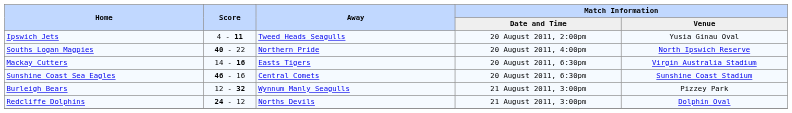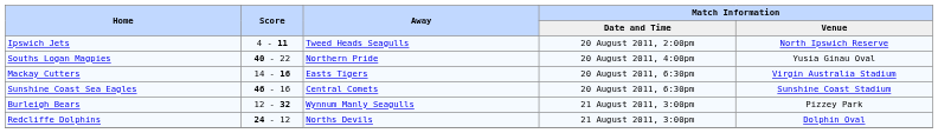Ipswich Jets | Match Information / Venue: Yusia Ginau Oval -> North Ipswich Reserve
Souths Logan Magpies | Match Information / Venue: North Ipswich Reserve -> Yusia Ginau Oval
